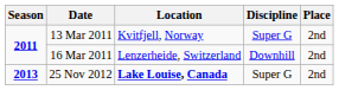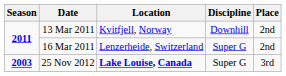13 Mar 2011 | Discipline: Super G -> Downhill
16 Mar 2011 | Discipline: Downhill -> Super G
25 Nov 2012 | Season: 2013 -> 2003
25 Nov 2012 | Place: 2nd -> 3rd
